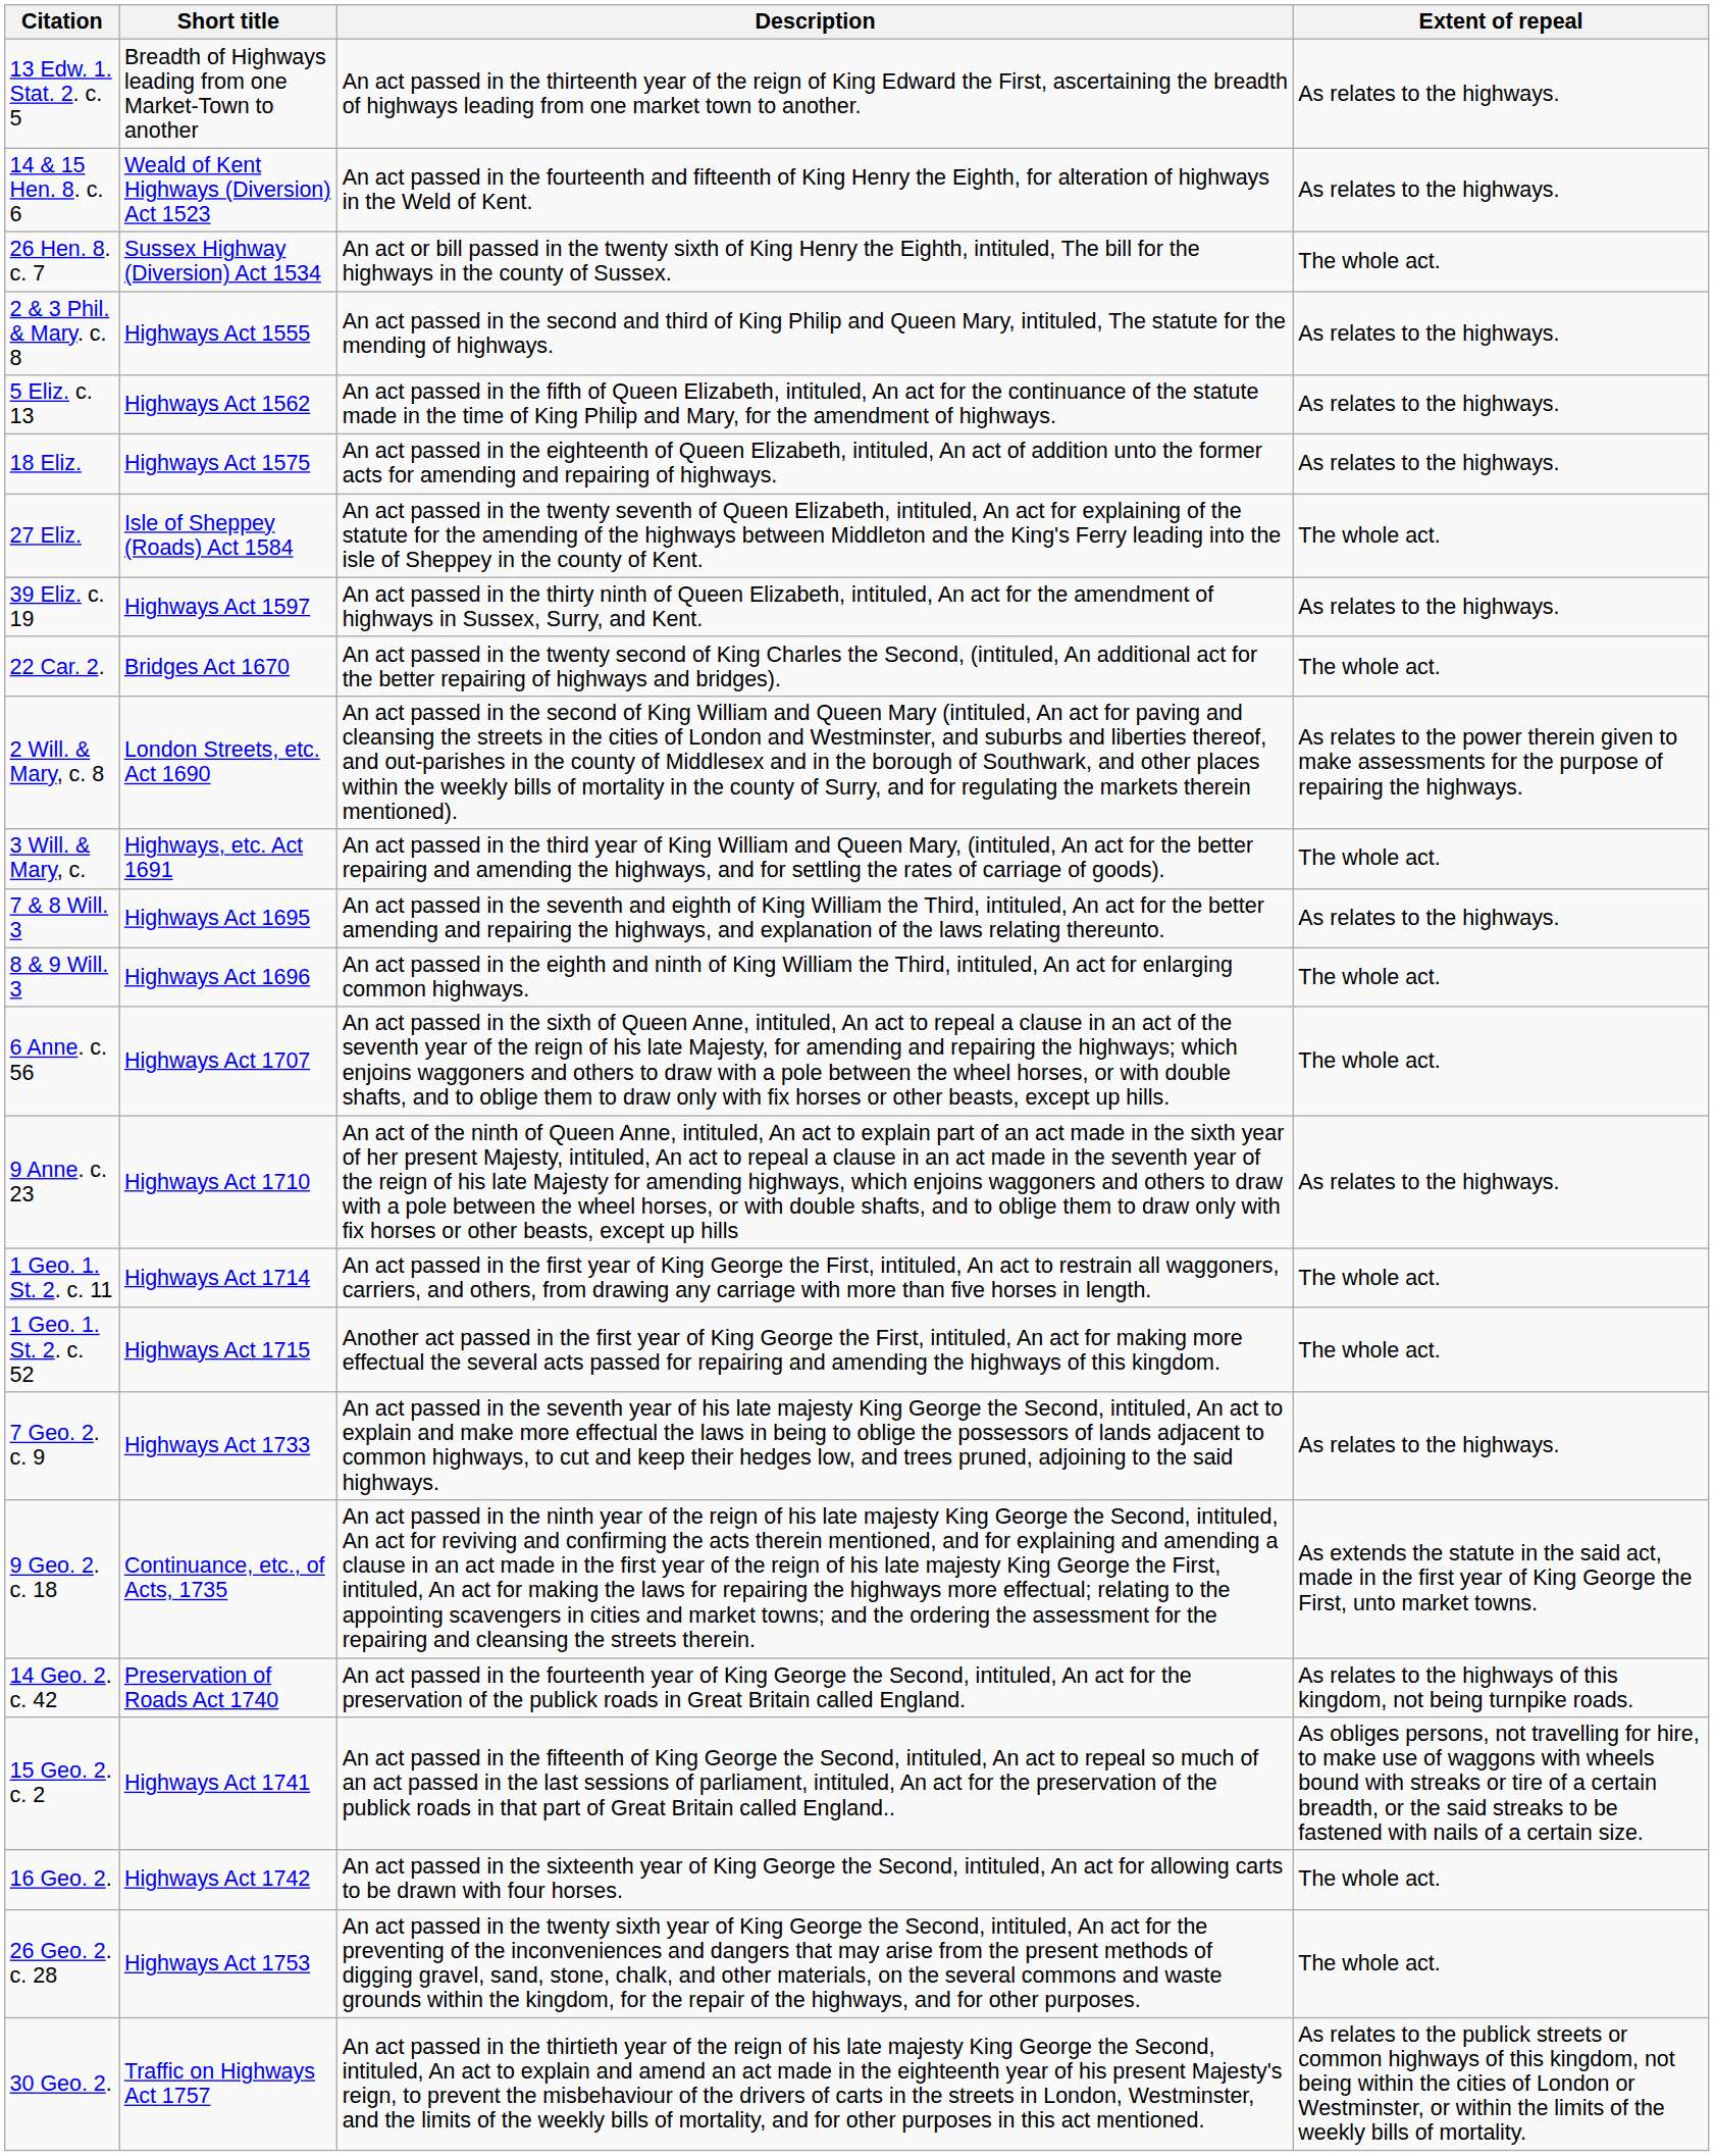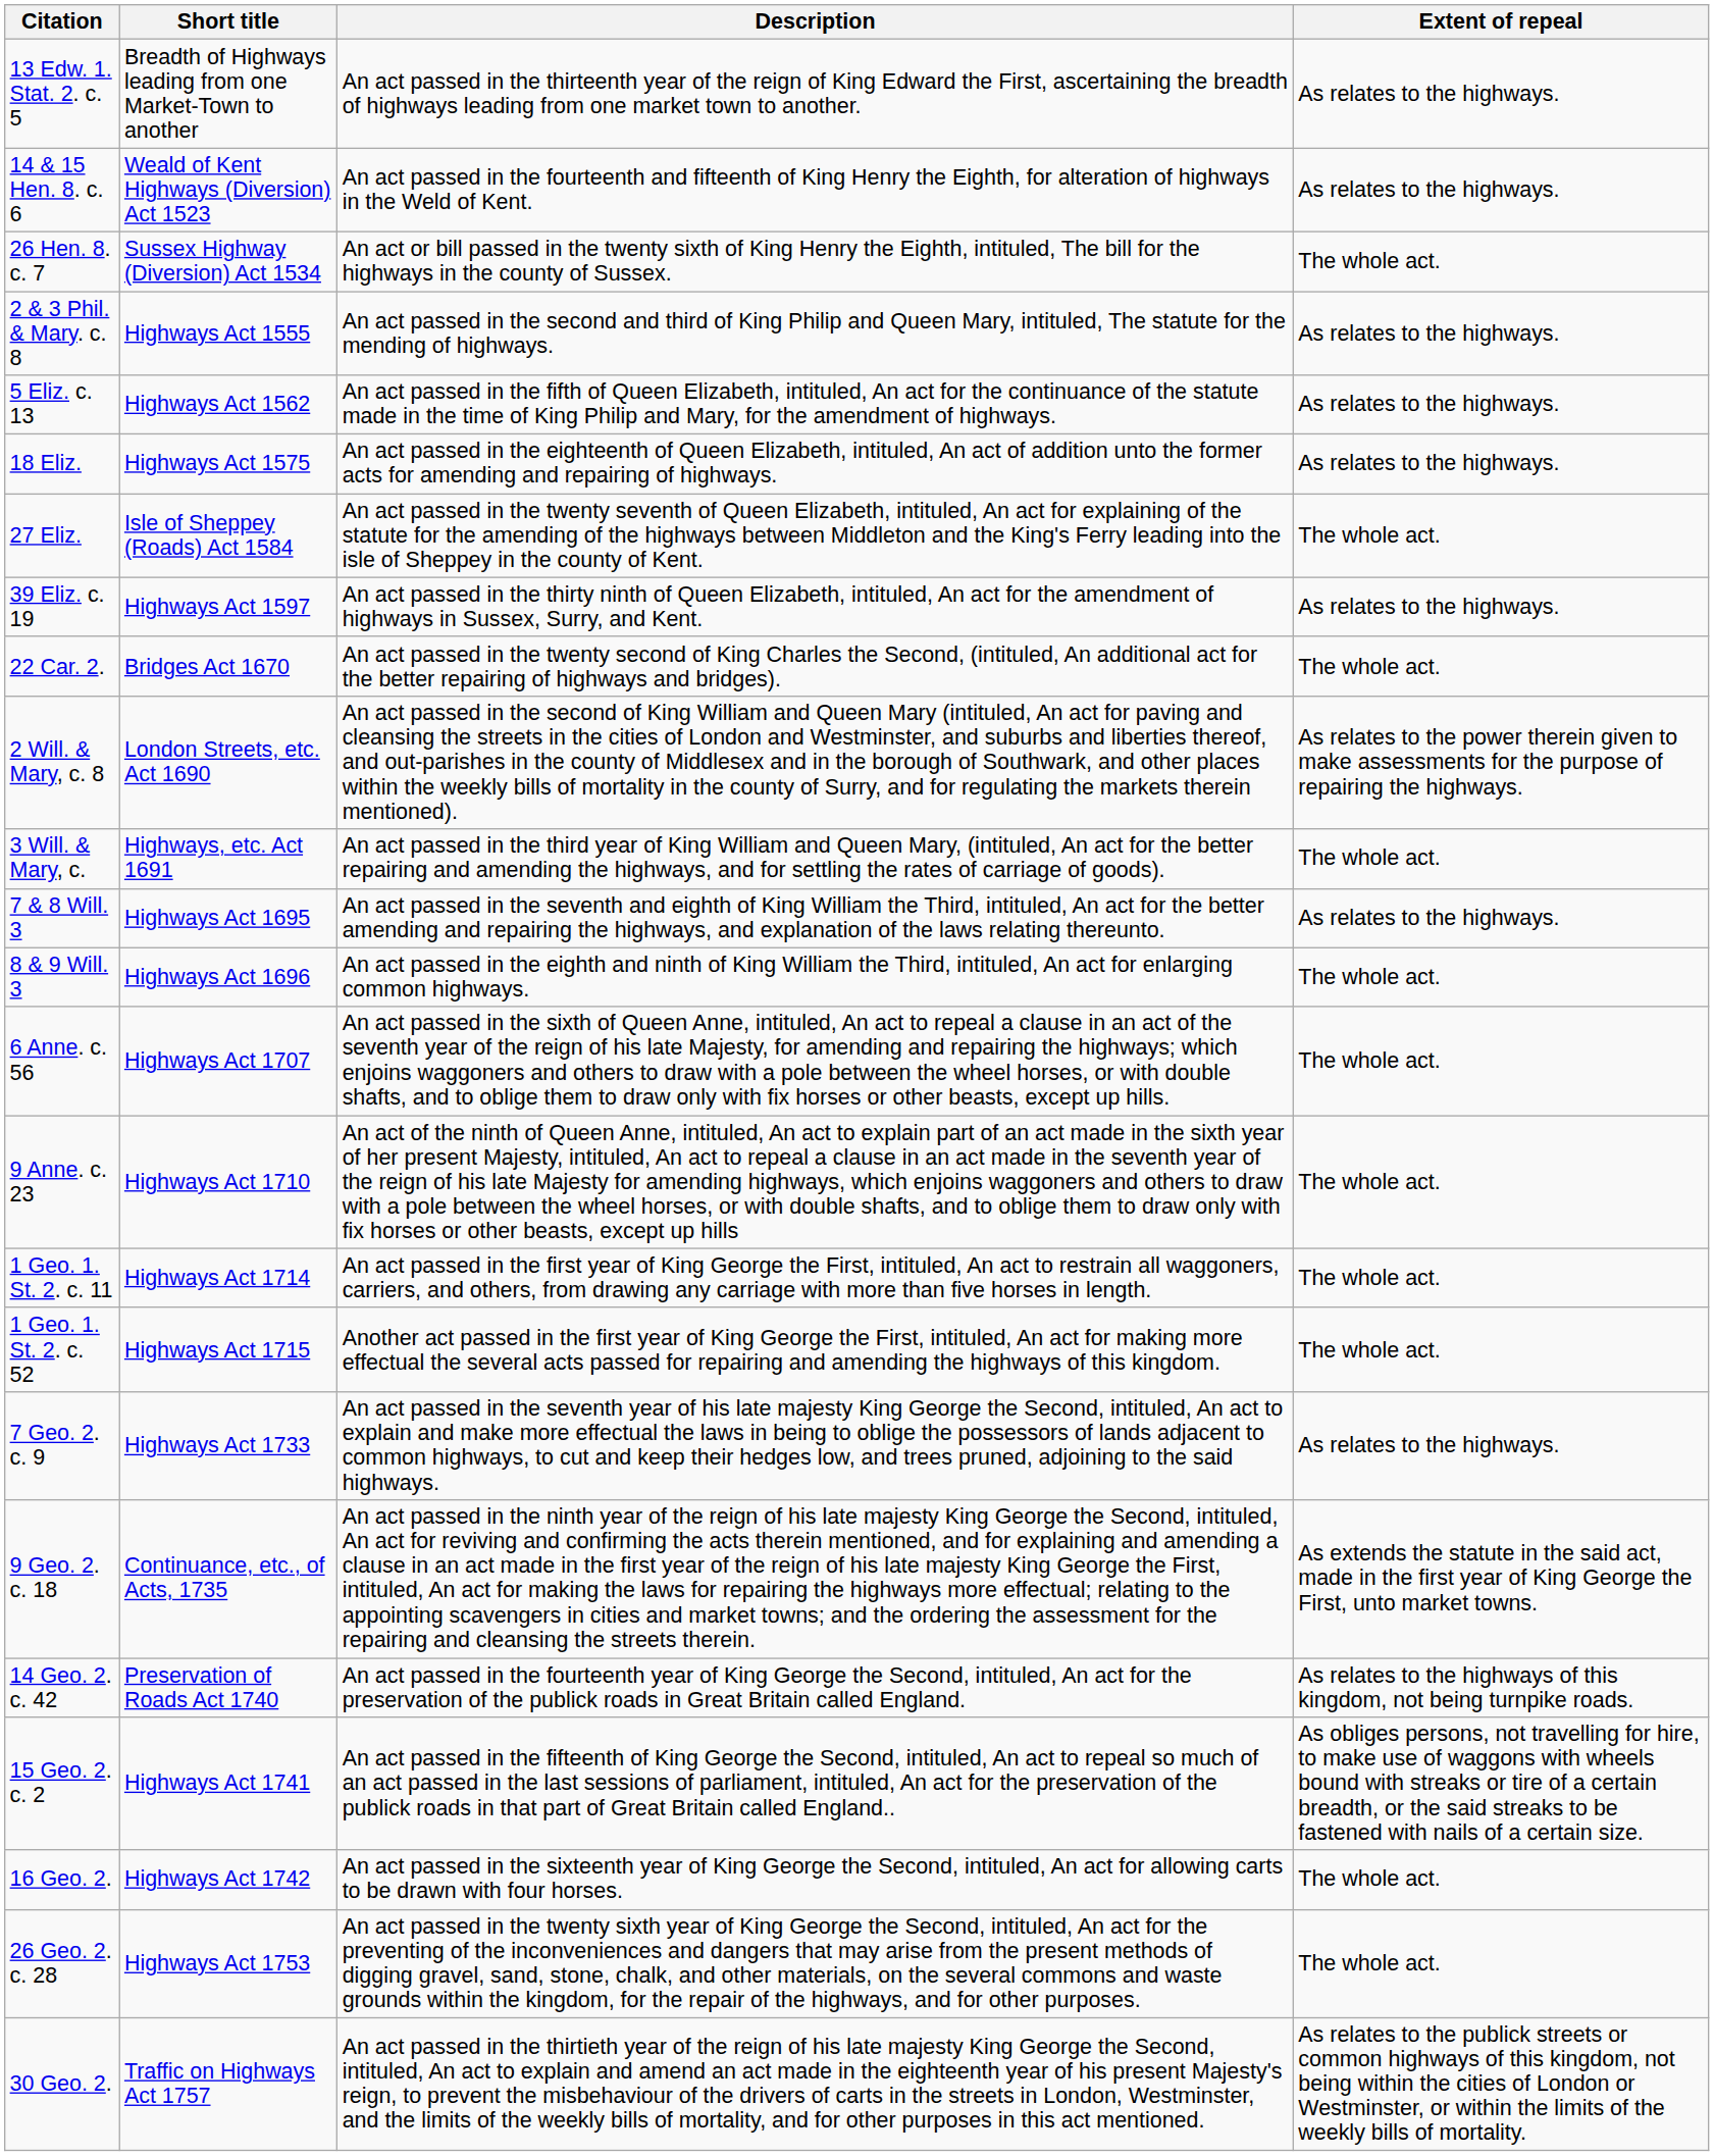9 Anne. c. 23 | Extent of repeal: As relates to the highways. -> The whole act.
